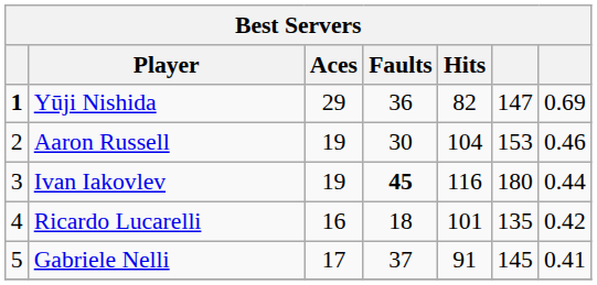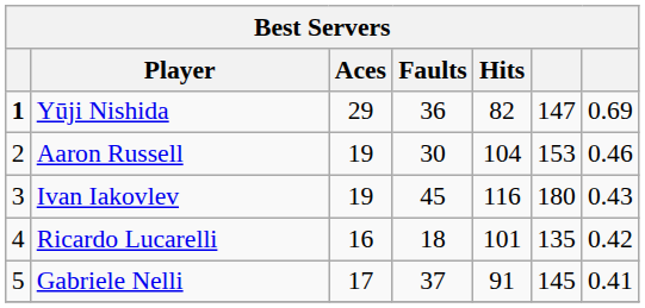Ivan Iakovlev | Faults: bold -> normal
Ivan Iakovlev | column 7: 0.44 -> 0.43
